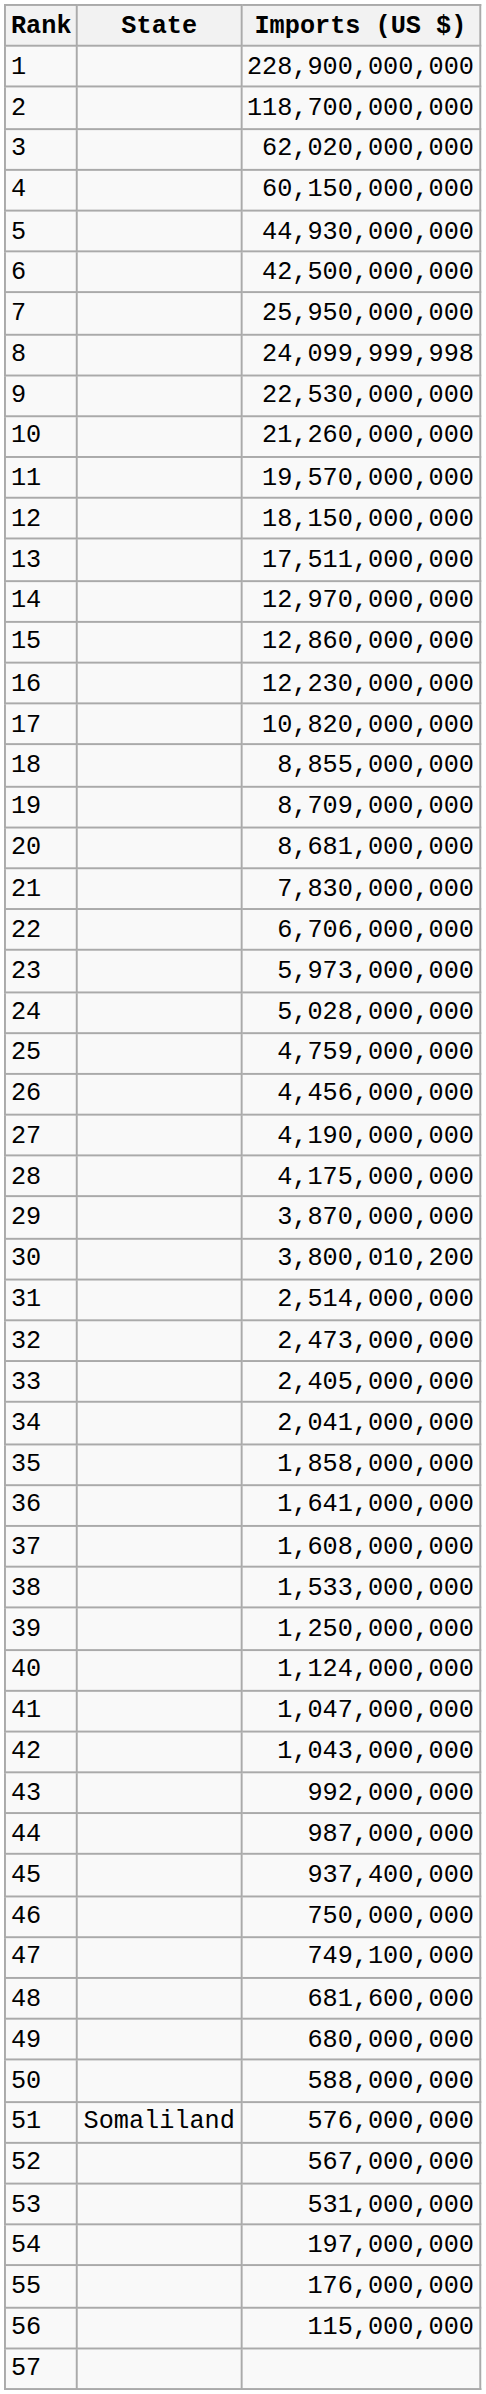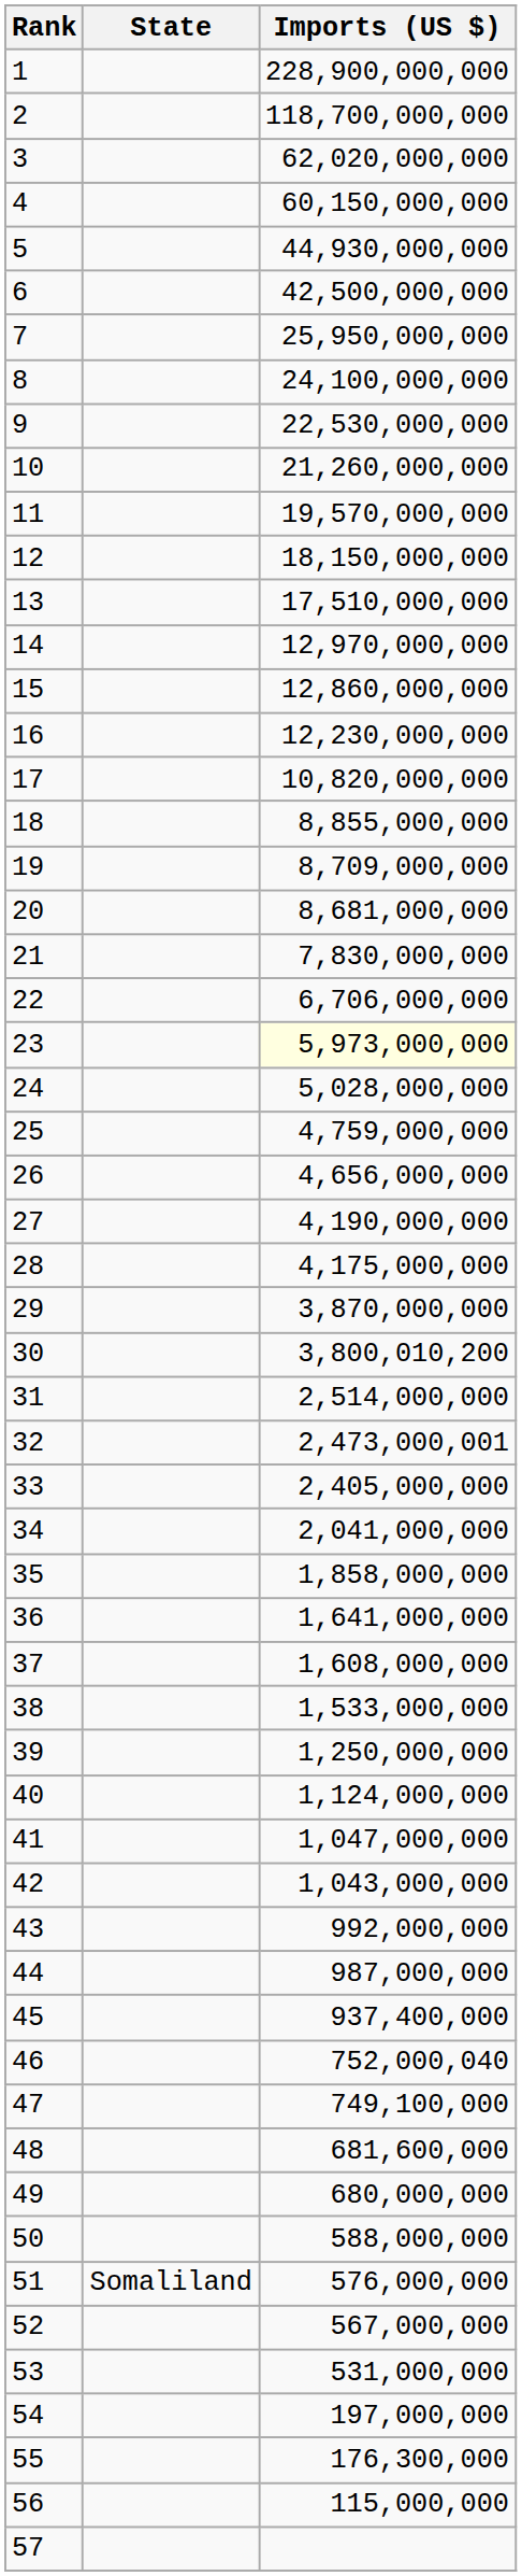8 | Imports (US $): 24,099,999,998 -> 24,100,000,000
13 | Imports (US $): 17,511,000,000 -> 17,510,000,000
23 | Imports (US $): no background -> lightyellow background
26 | Imports (US $): 4,456,000,000 -> 4,656,000,000
32 | Imports (US $): 2,473,000,000 -> 2,473,000,001
46 | Imports (US $): 750,000,000 -> 752,000,040
55 | Imports (US $): 176,000,000 -> 176,300,000
